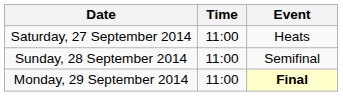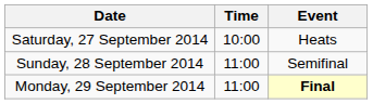Saturday, 27 September 2014 | Time: 11:00 -> 10:00
